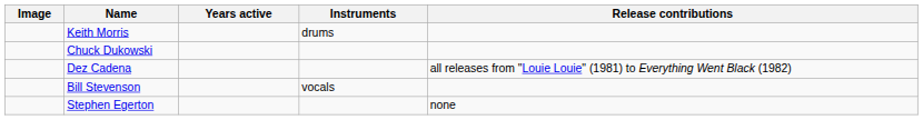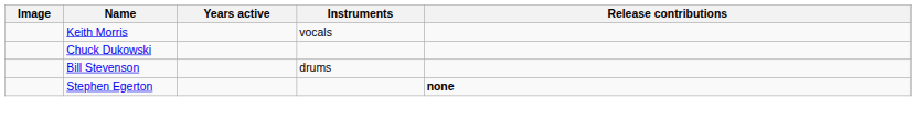Keith Morris | Instruments: drums -> vocals
- row: Dez Cadena | all releases from "Louie Louie" (1981) to Everything Went Black (1982)
Bill Stevenson | Instruments: vocals -> drums
Stephen Egerton | Release contributions: normal -> bold
